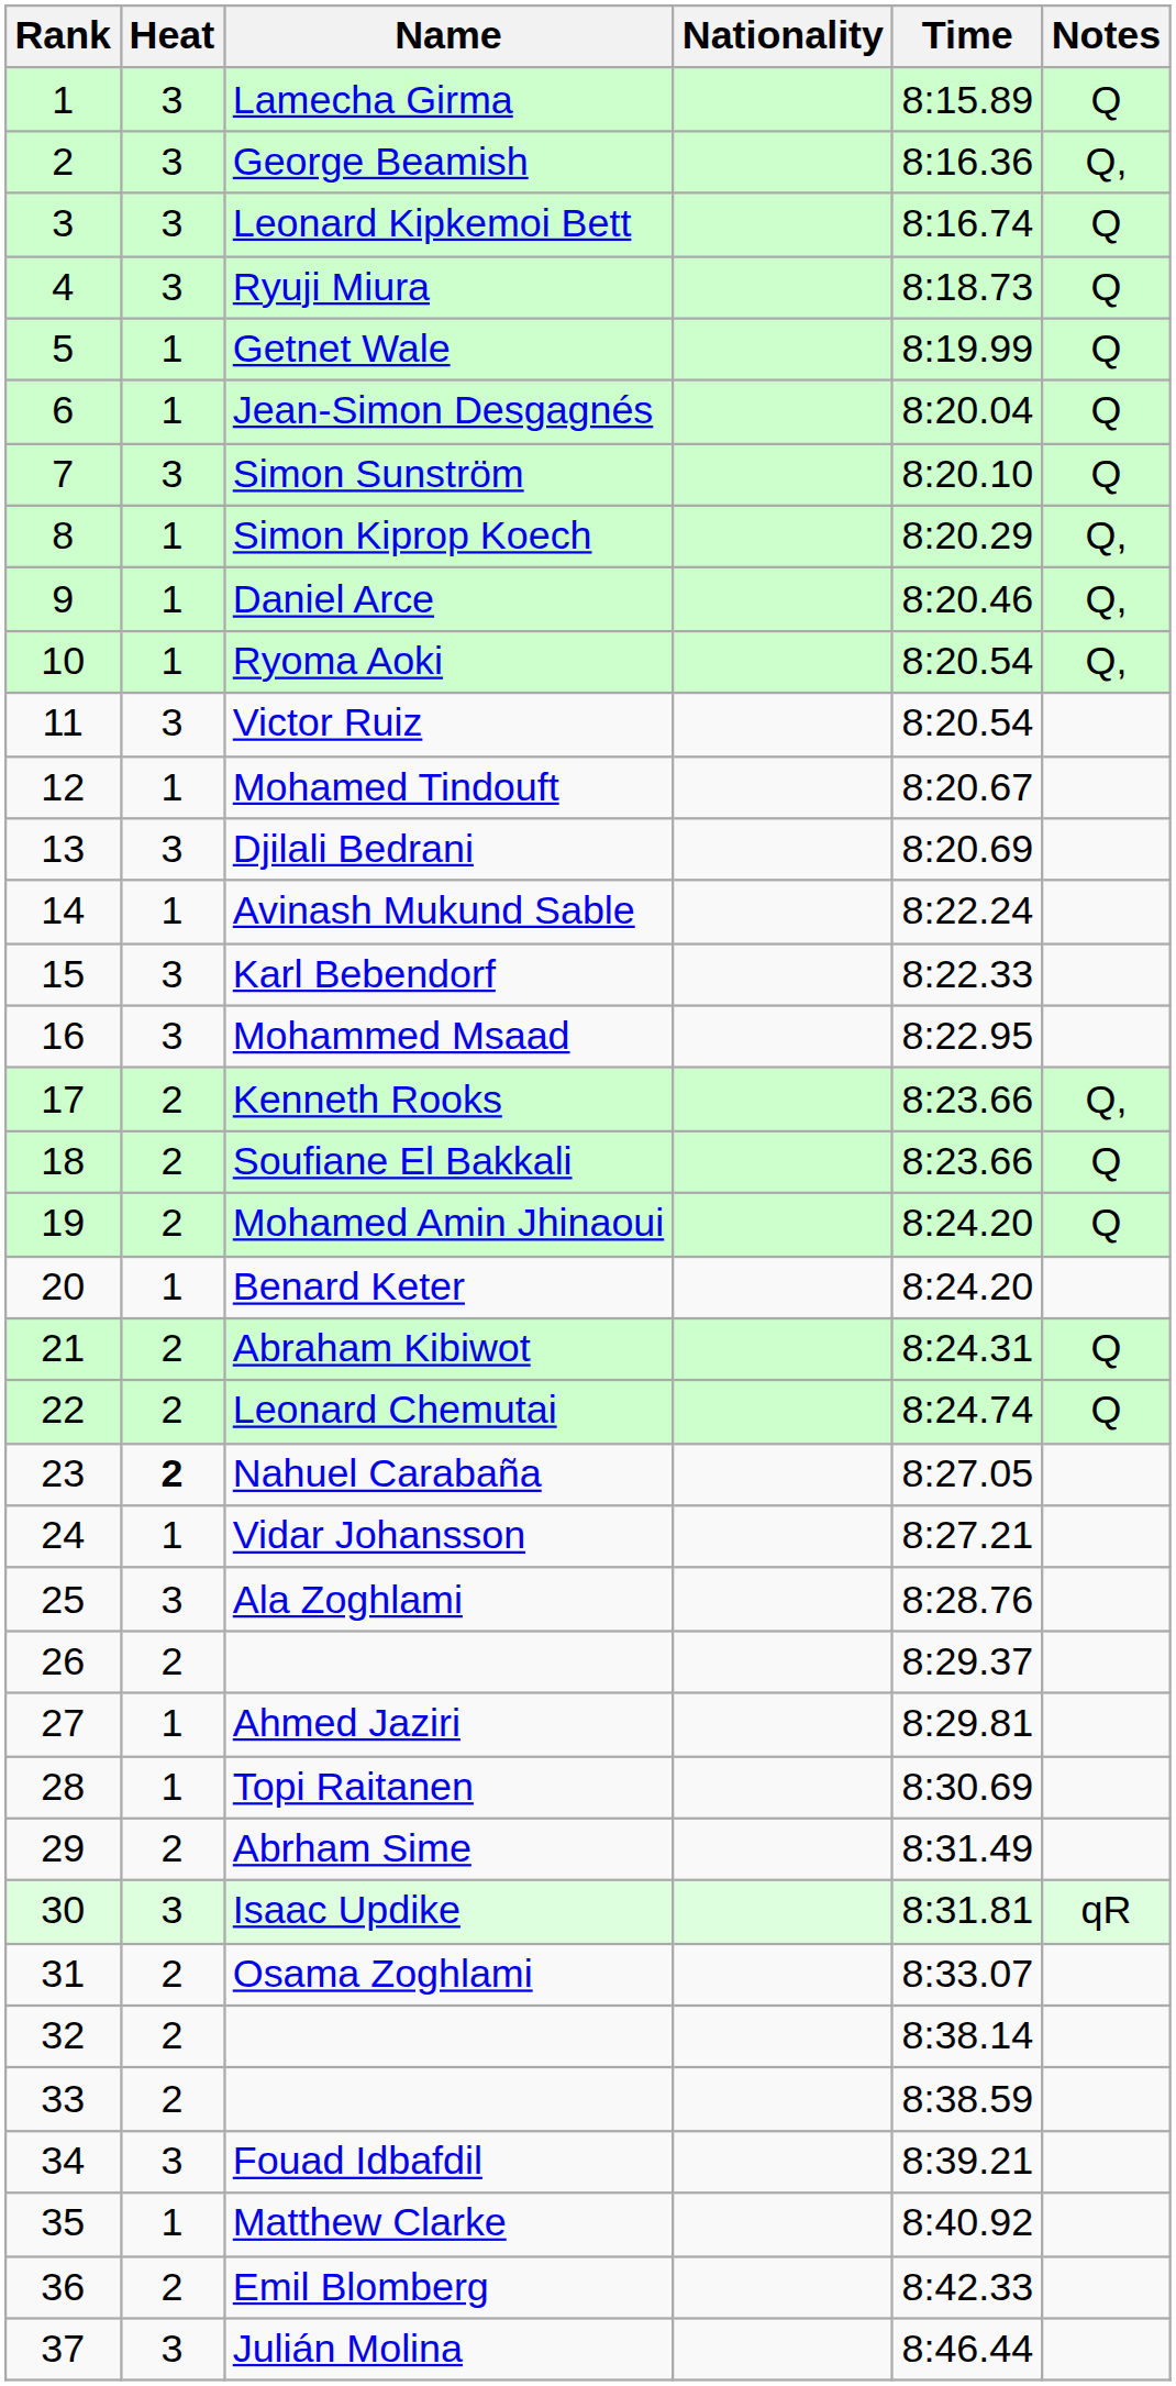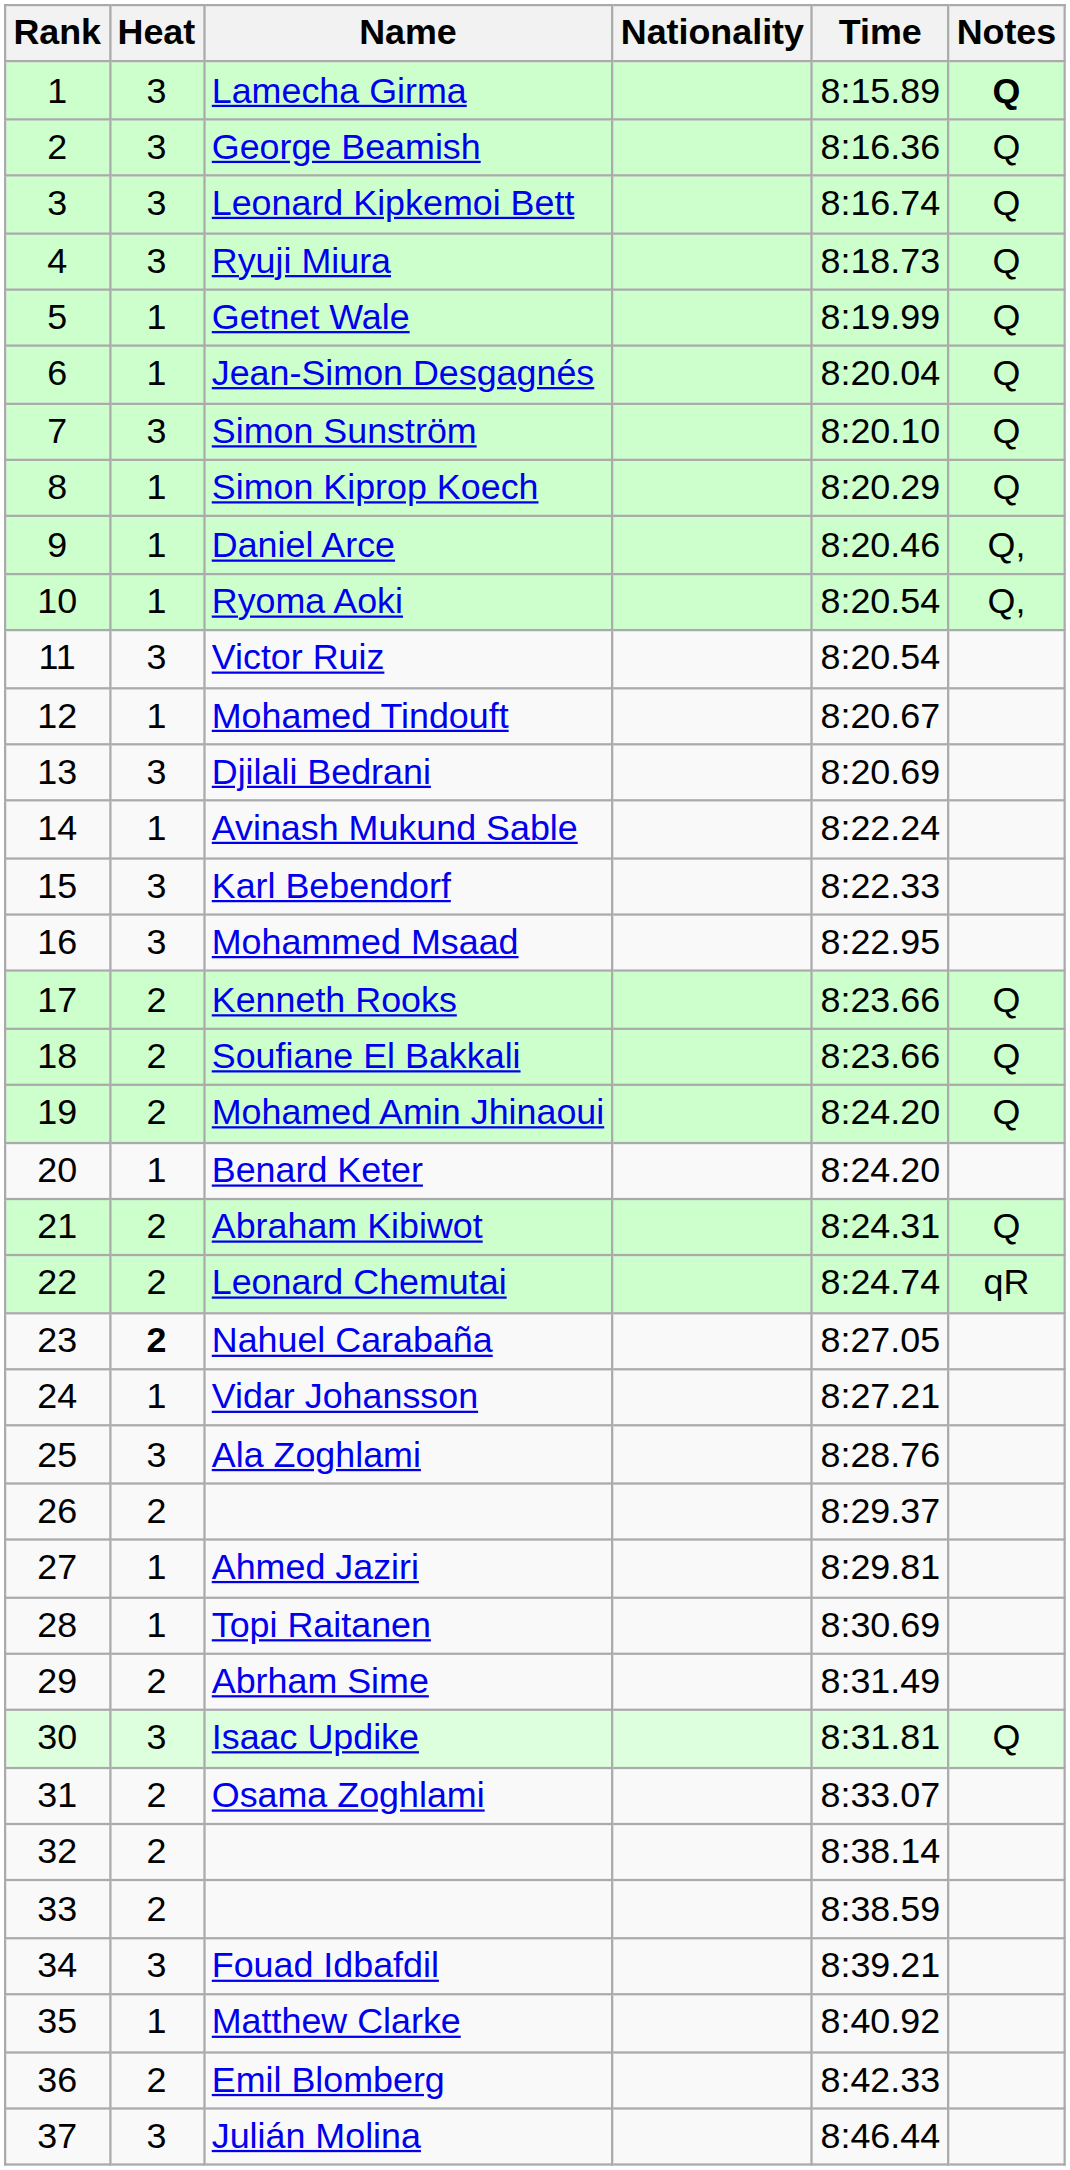Lamecha Girma | Notes: normal -> bold
George Beamish | Notes: Q, -> Q
Simon Kiprop Koech | Notes: Q, -> Q
Kenneth Rooks | Notes: Q, -> Q
Leonard Chemutai | Notes: Q -> qR
Isaac Updike | Notes: qR -> Q
